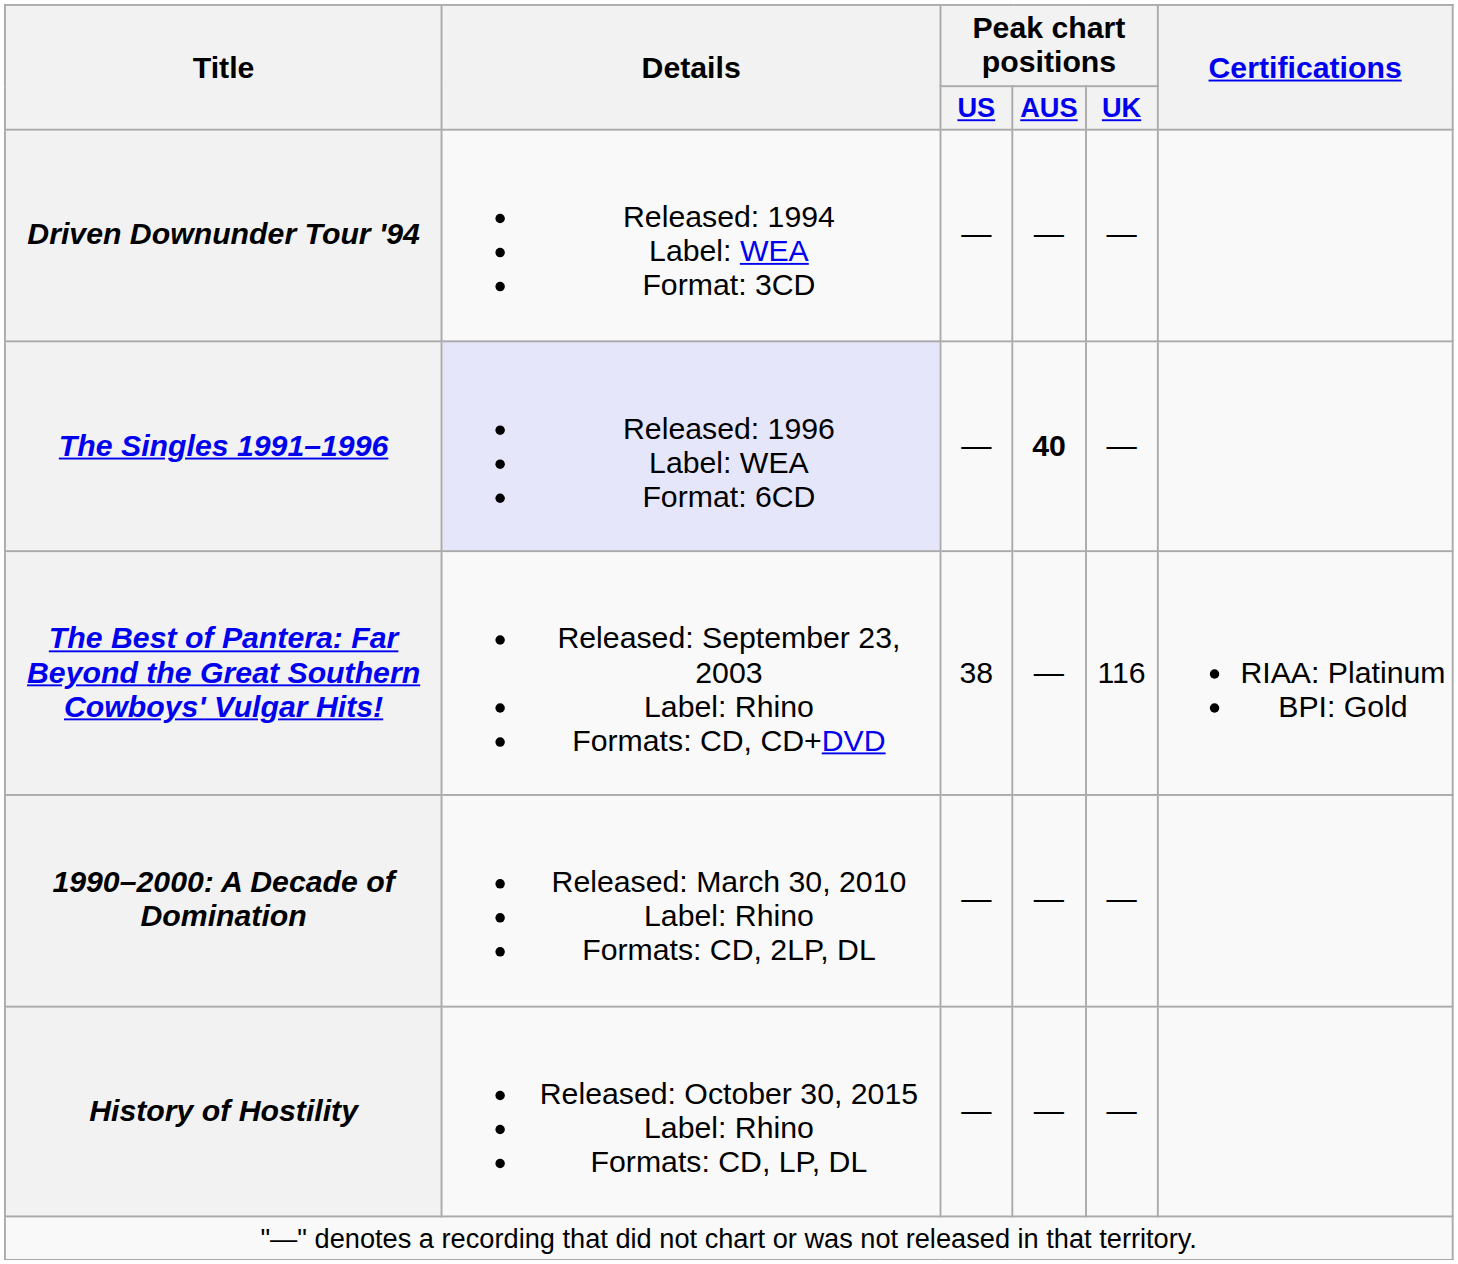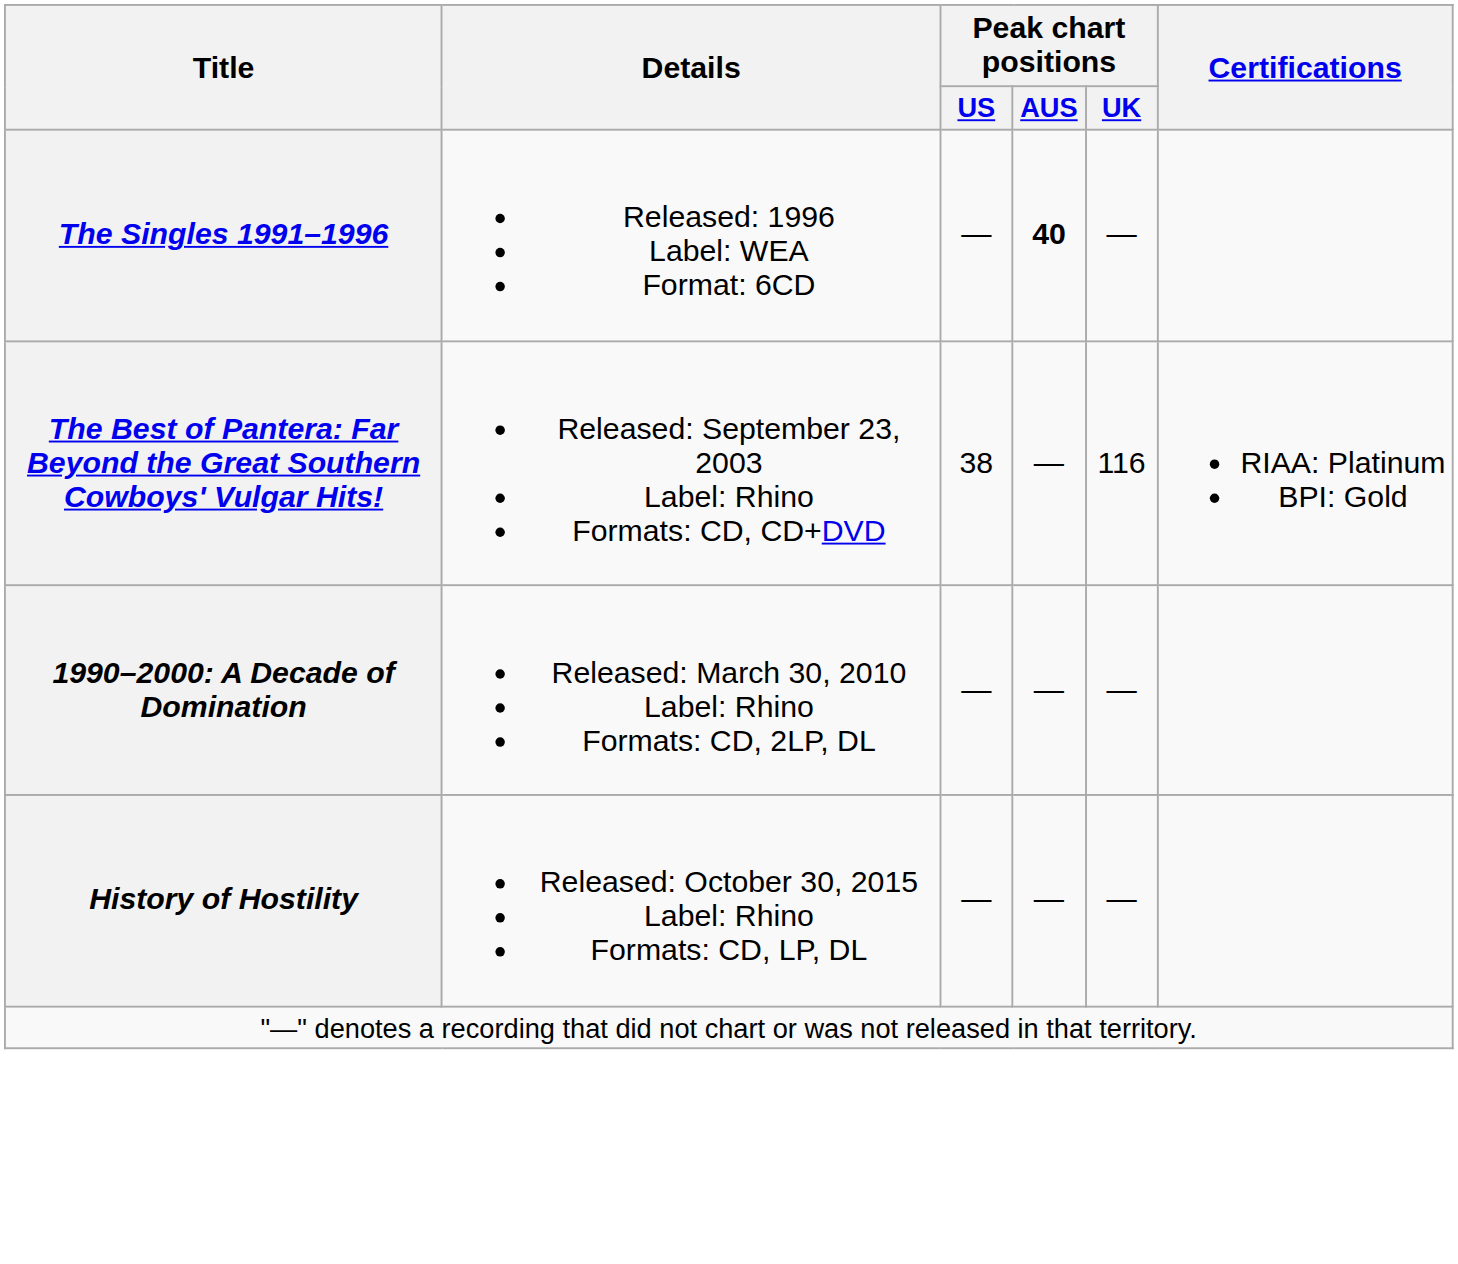- row: Driven Downunder Tour '94 | Released: 1994 Label: WEA Format: 3CD | — | — | —
The Singles 1991–1996 | Details: lavender background -> no background
